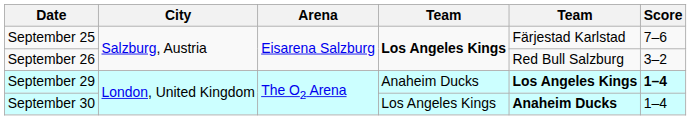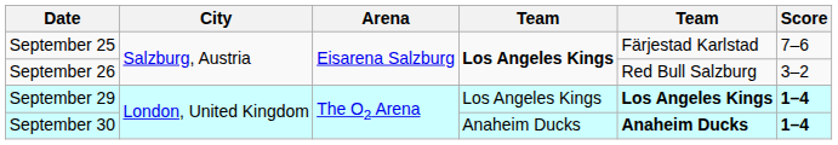September 29 | column 4: Anaheim Ducks -> Los Angeles Kings
September 30 | column 4: Los Angeles Kings -> Anaheim Ducks
September 30 | Score: normal -> bold
